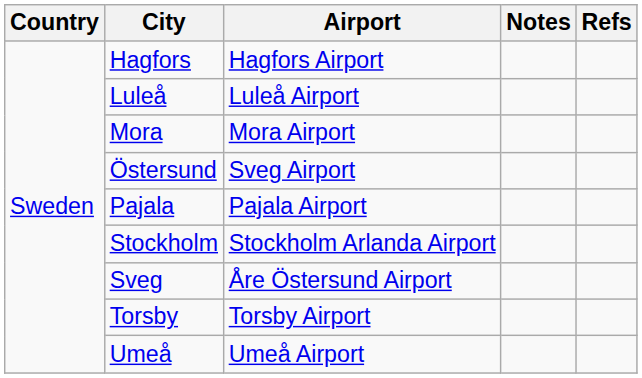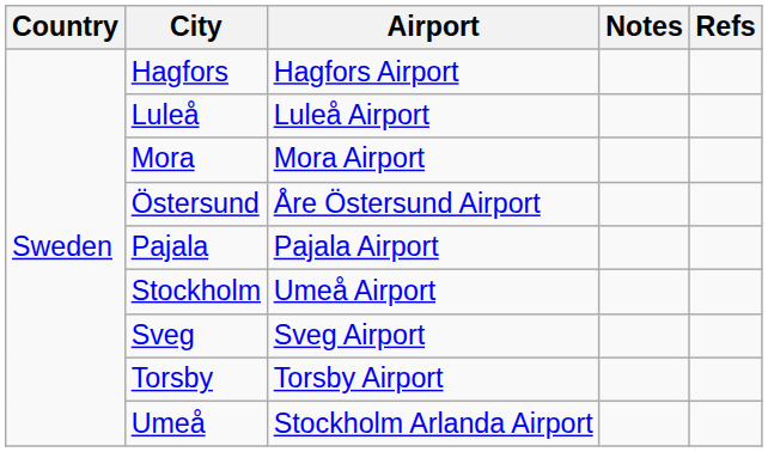Östersund | Airport: Sveg Airport -> Åre Östersund Airport
Stockholm | Airport: Stockholm Arlanda Airport -> Umeå Airport
Sveg | Airport: Åre Östersund Airport -> Sveg Airport
Umeå | Airport: Umeå Airport -> Stockholm Arlanda Airport
